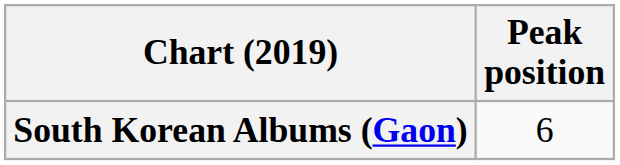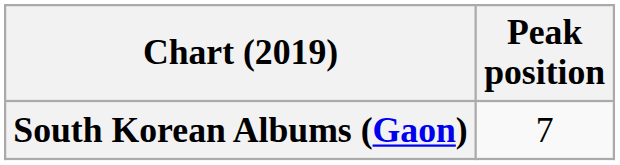South Korean Albums (Gaon) | Peak position: 6 -> 7
